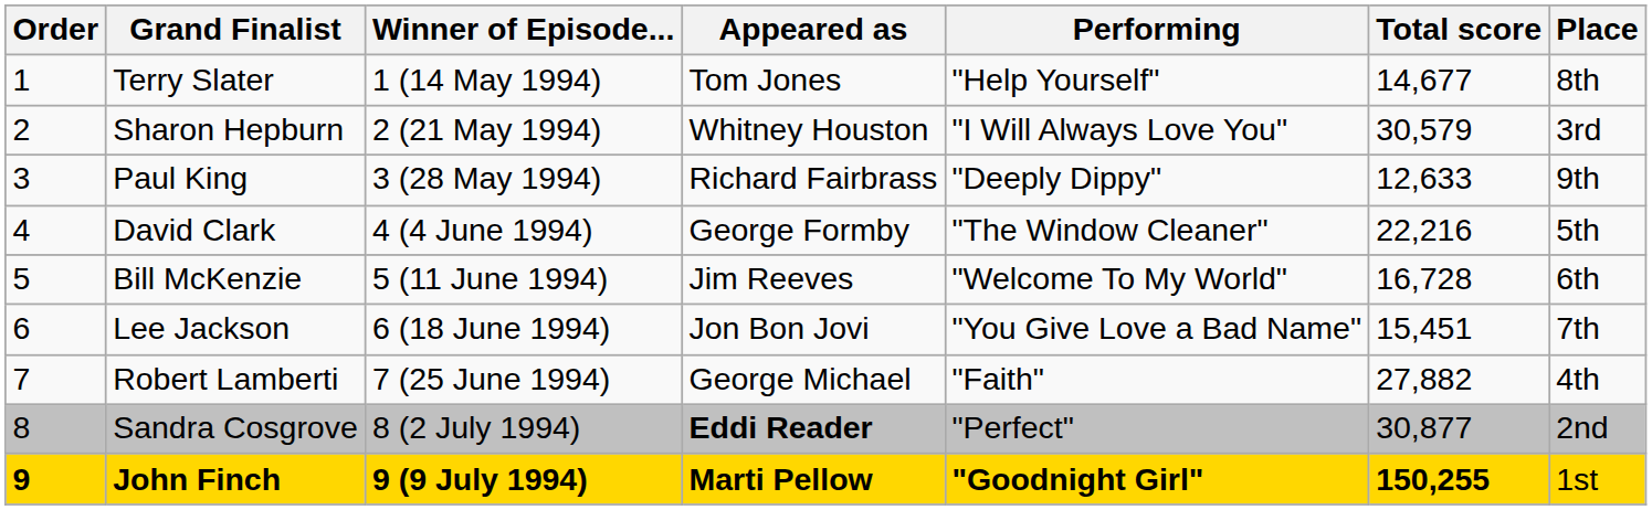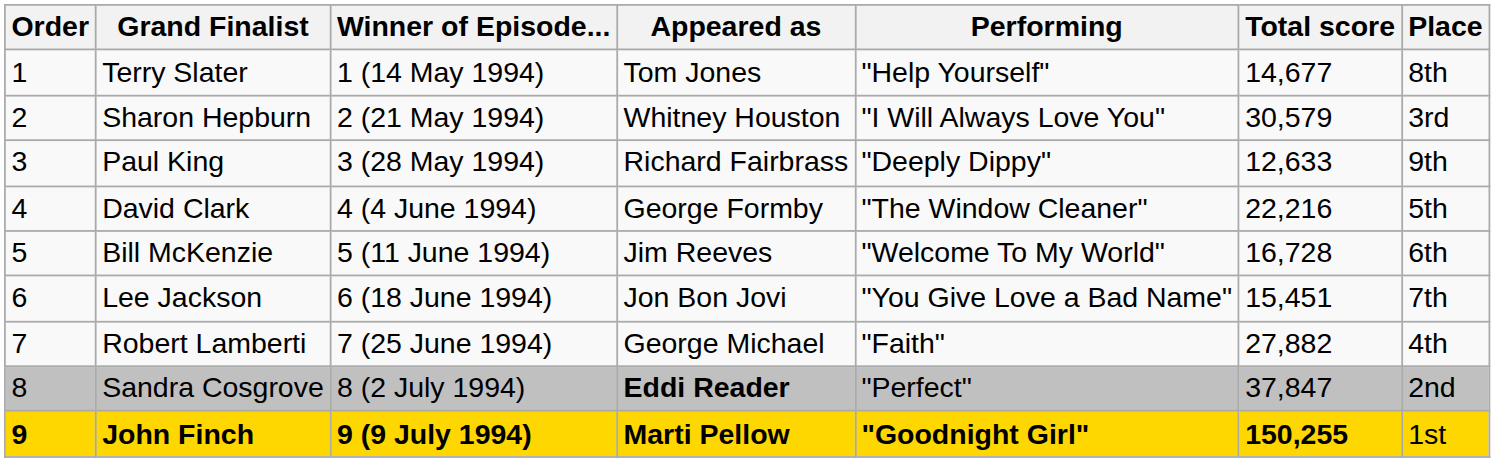Sandra Cosgrove | Total score: 30,877 -> 37,847
